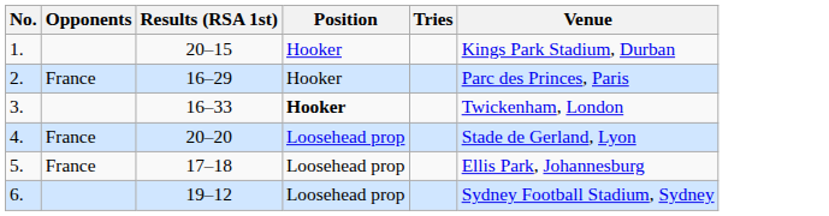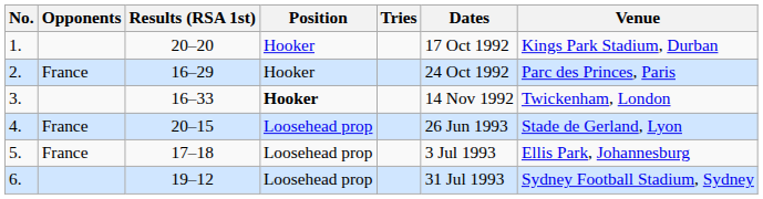+ column: Dates | 17 Oct 1992 | 24 Oct 1992 | 14 Nov 1992 | 26 Jun 1993 | 3 Jul 1993 | 31 Jul 1993
1. | Results (RSA 1st): 20–15 -> 20–20
4. | Results (RSA 1st): 20–20 -> 20–15
